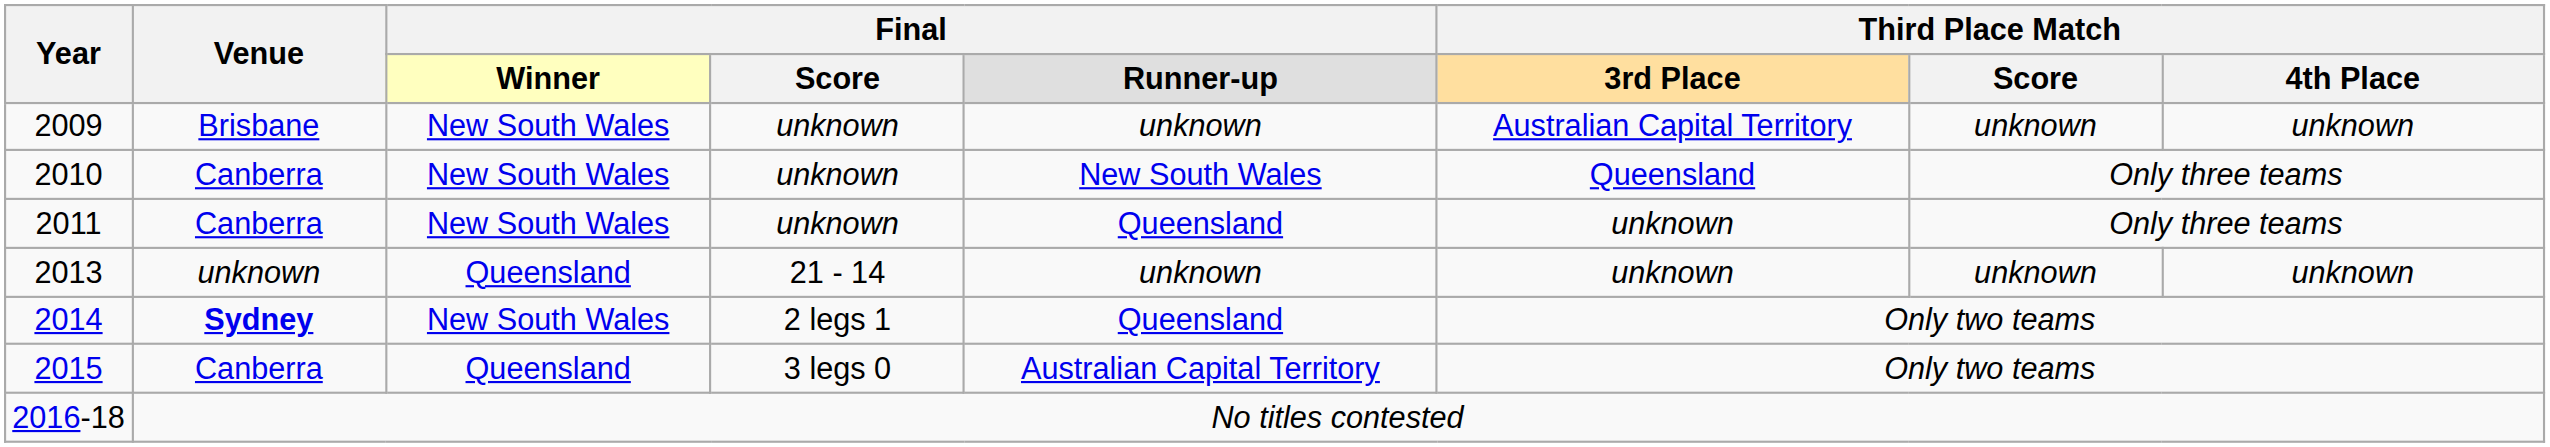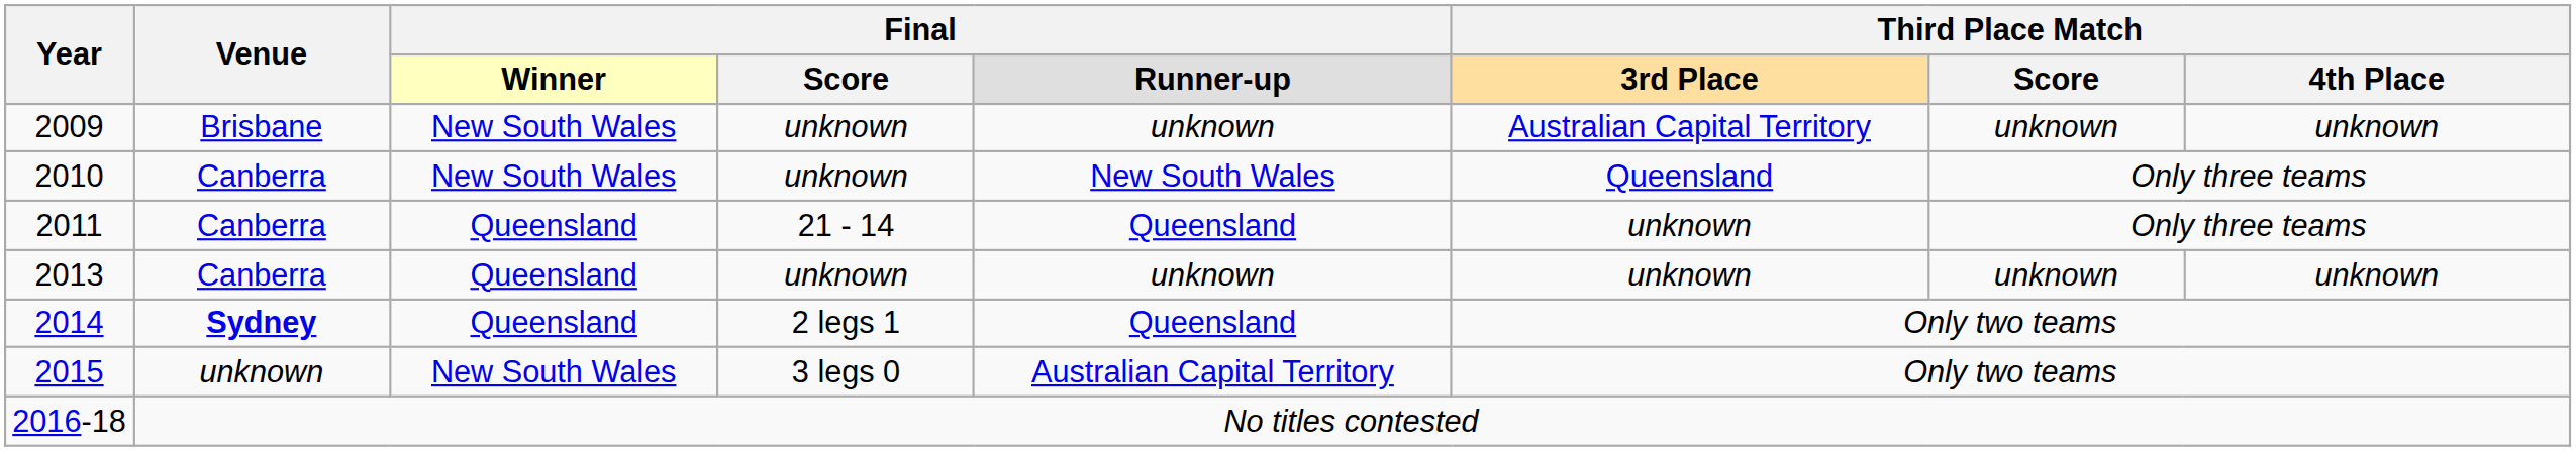2011 | column 3: New South Wales -> Queensland
2011 | column 4: unknown -> 21 - 14
2013 | Venue: unknown -> Canberra
2013 | column 4: 21 - 14 -> unknown
2014 | column 3: New South Wales -> Queensland
2015 | Venue: Canberra -> unknown
2015 | column 3: Queensland -> New South Wales
